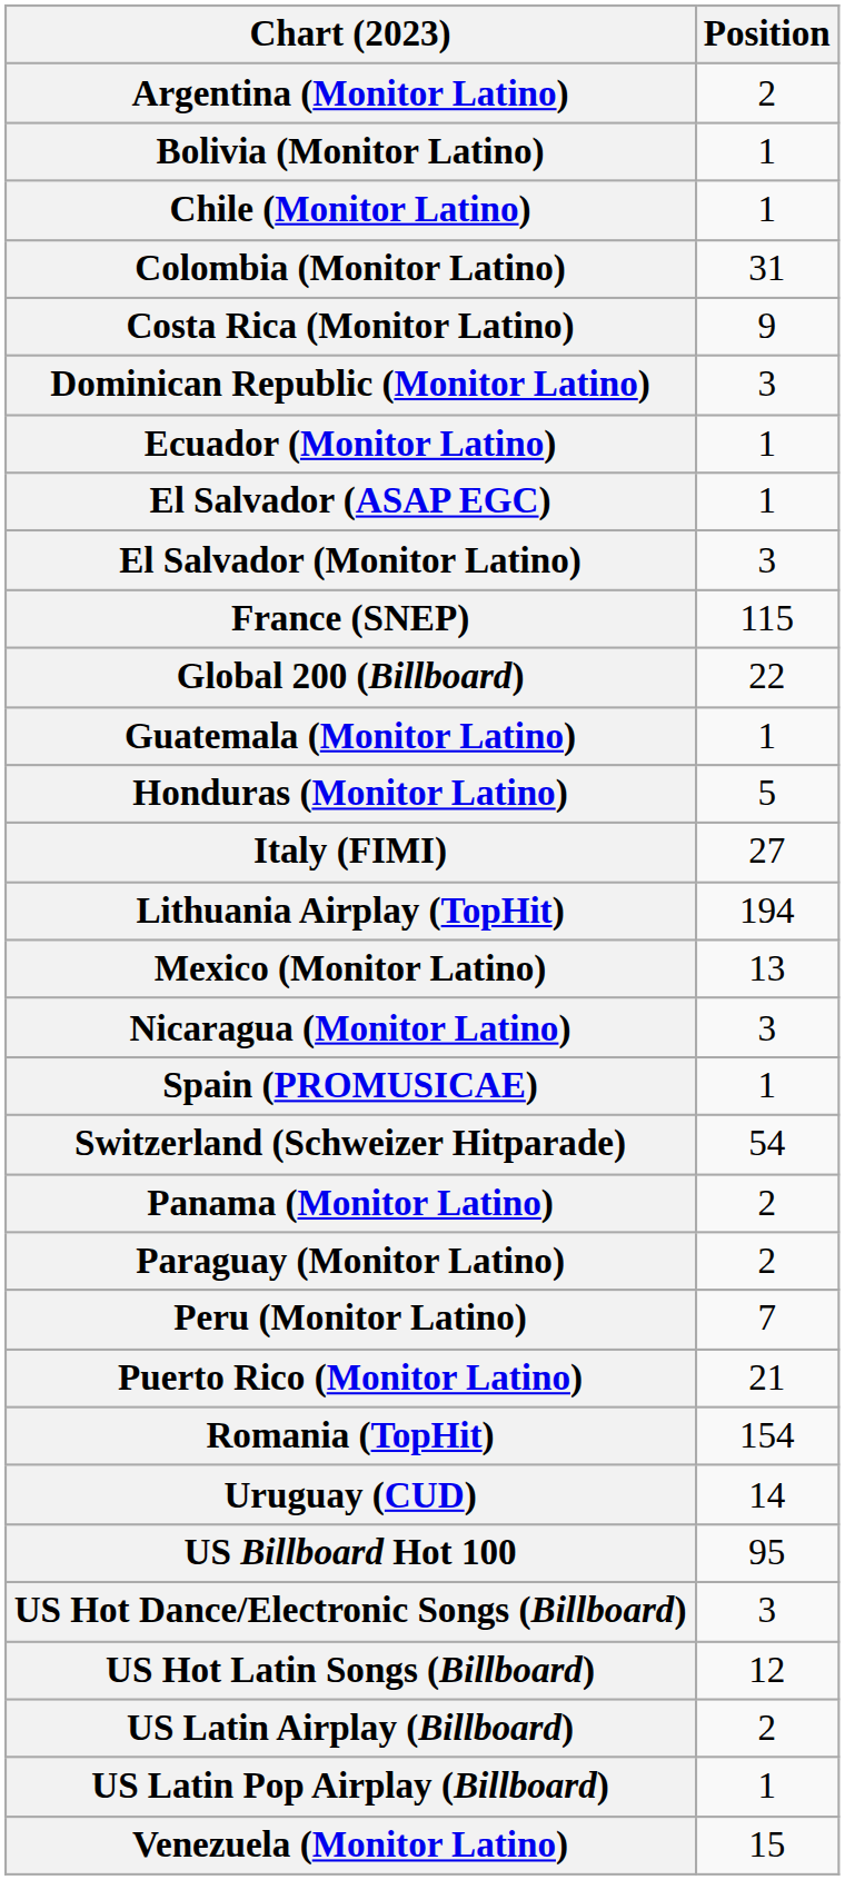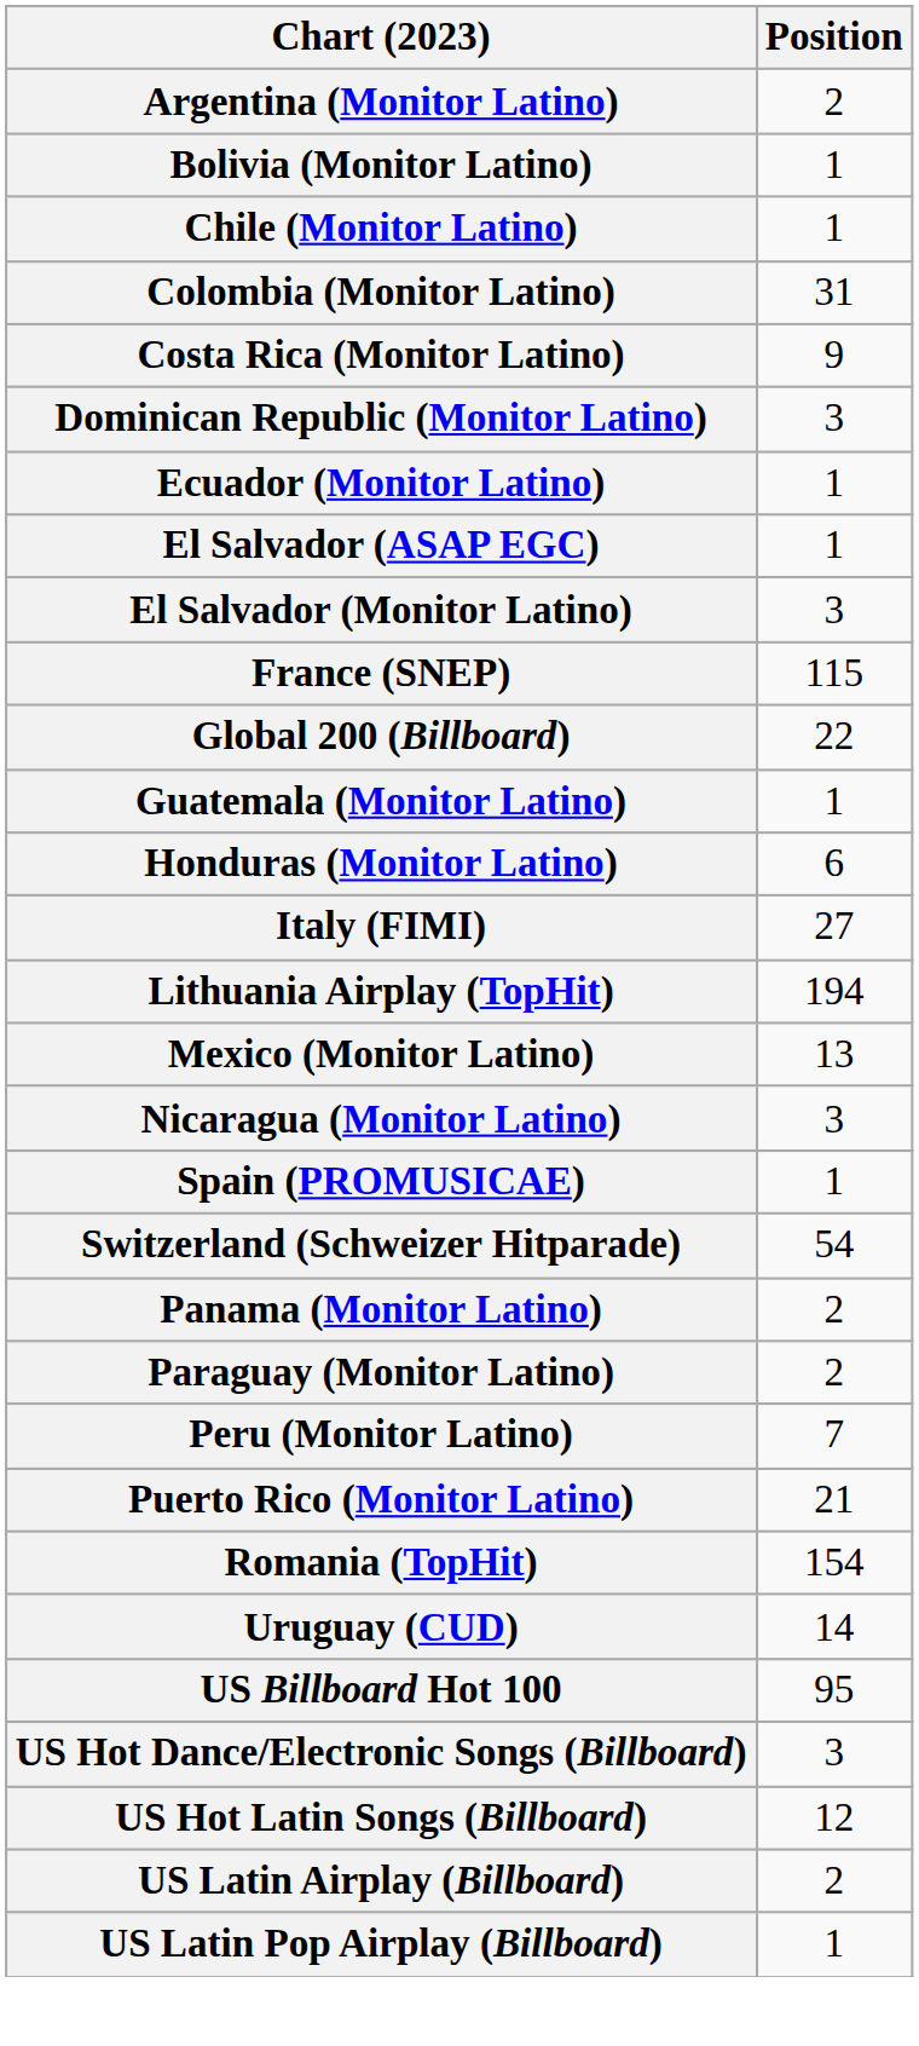Honduras (Monitor Latino) | Position: 5 -> 6
- row: Venezuela (Monitor Latino) | 15
